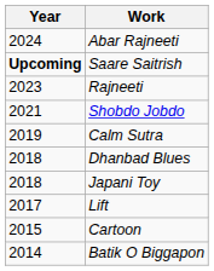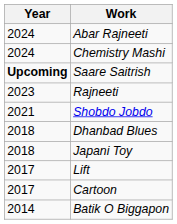+ row: 2024 | Chemistry Mashi
- row: 2019 | Calm Sutra
Cartoon | Year: 2015 -> 2017
